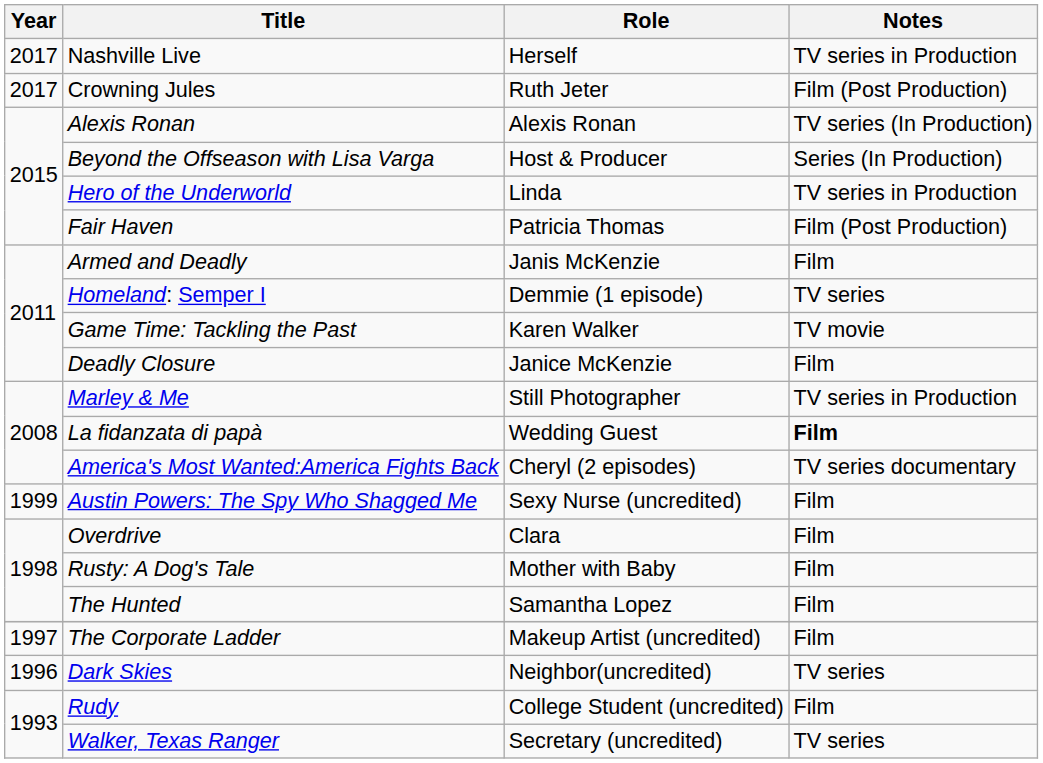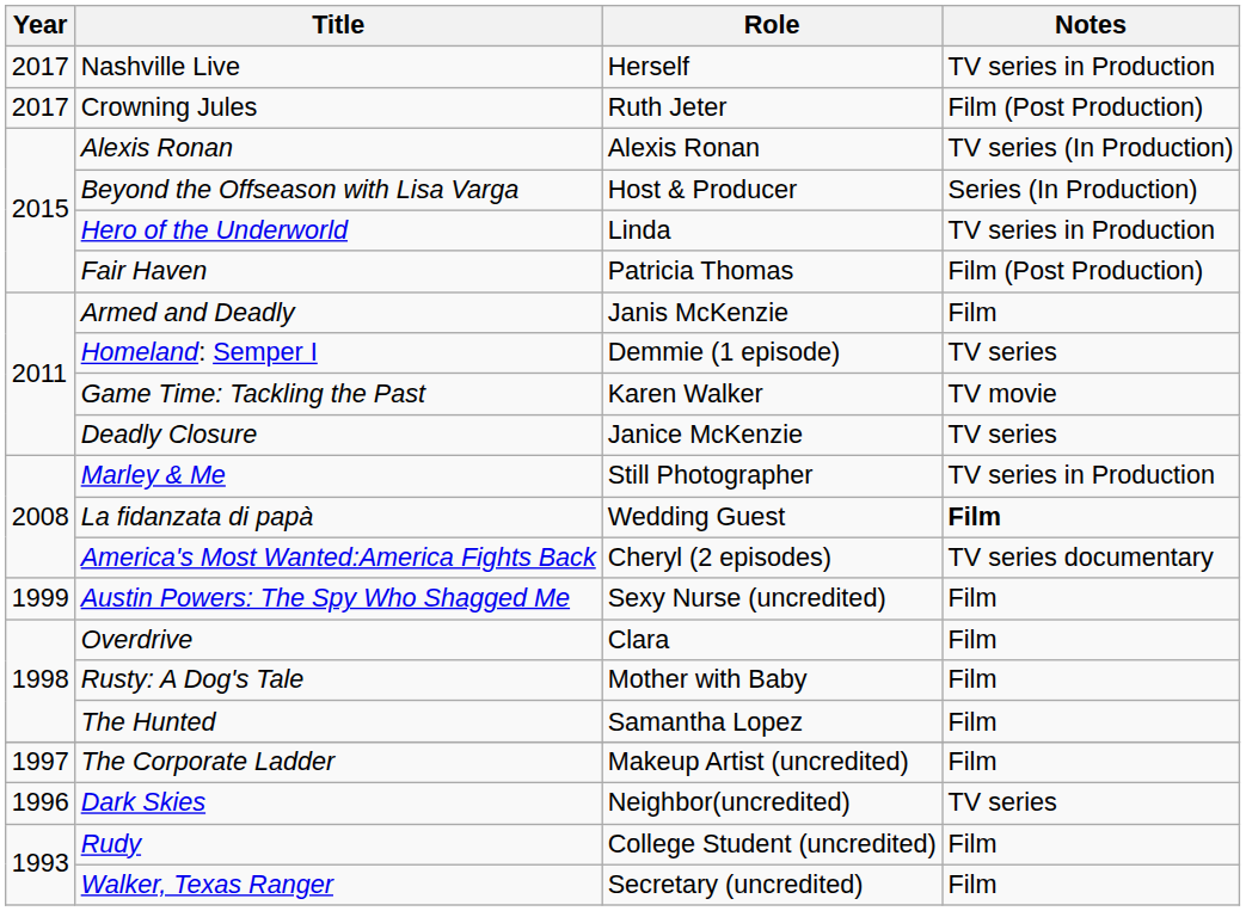Deadly Closure | Notes: Film -> TV series
Walker, Texas Ranger | Notes: TV series -> Film
